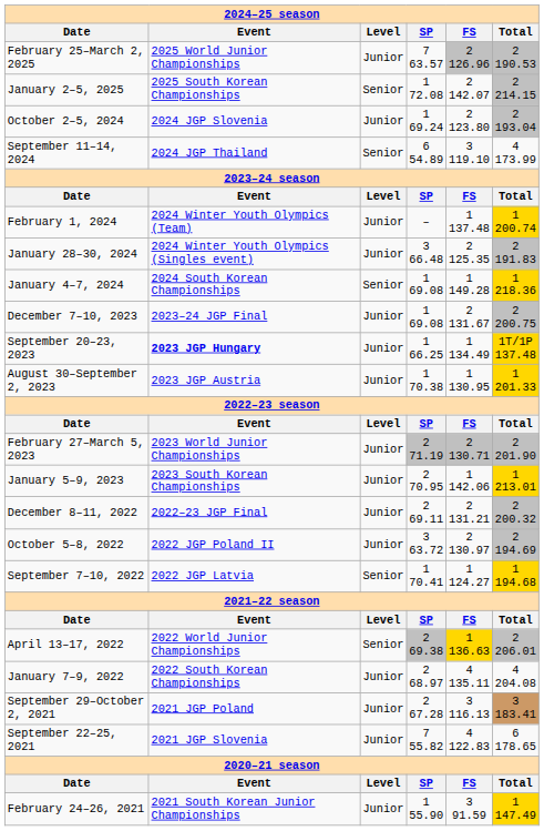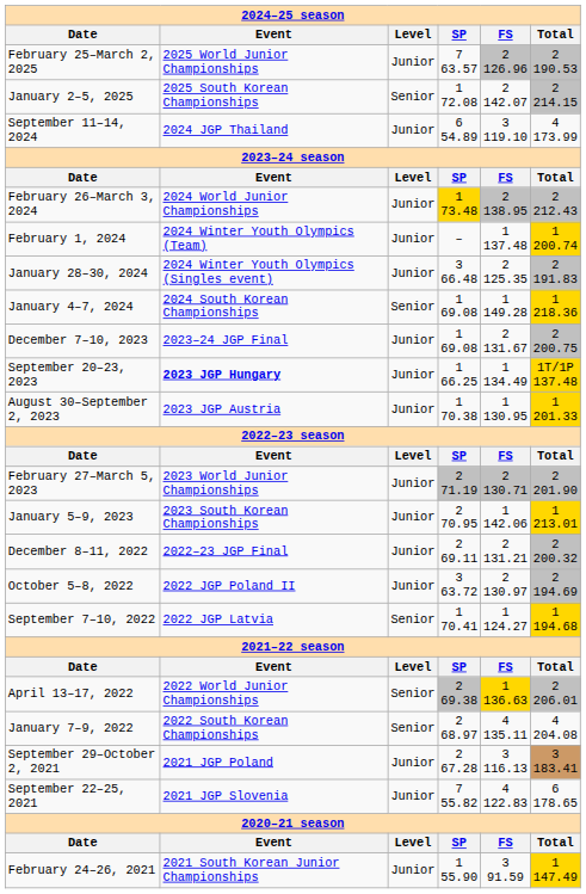- row: October 2–5, 2024 | 2024 JGP Slovenia | Junior | 1 69.24 | 2 123.80 | 2 193.04
September 11–14, 2024 | column 3: Senior -> Junior
+ row: February 26–March 3, 2024 | 2024 World Junior Championships | Junior | 1 73.48 | 2 138.95 | 2 212.43
January 7–9, 2022 | column 3: Junior -> Senior
